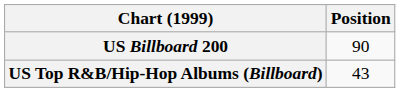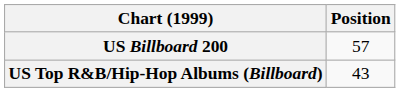US Billboard 200 | Position: 90 -> 57
